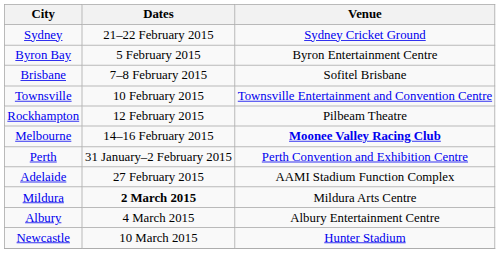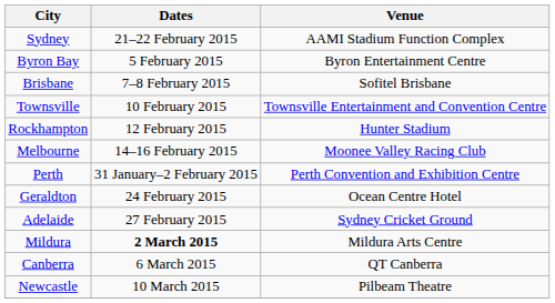Sydney | Venue: Sydney Cricket Ground -> AAMI Stadium Function Complex
Rockhampton | Venue: Pilbeam Theatre -> Hunter Stadium
Melbourne | Venue: bold -> normal
+ row: Geraldton | 24 February 2015 | Ocean Centre Hotel
Adelaide | Venue: AAMI Stadium Function Complex -> Sydney Cricket Ground
- row: Albury | 4 March 2015 | Albury Entertainment Centre
+ row: Canberra | 6 March 2015 | QT Canberra
Newcastle | Venue: Hunter Stadium -> Pilbeam Theatre
